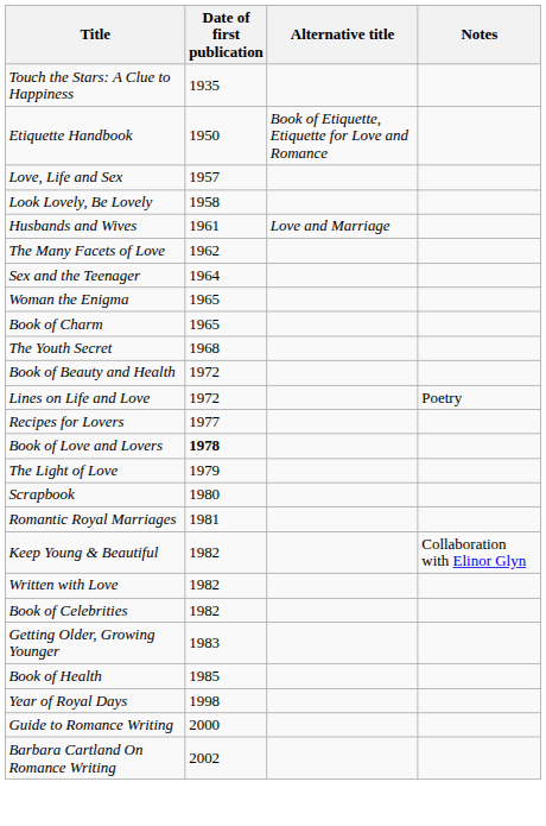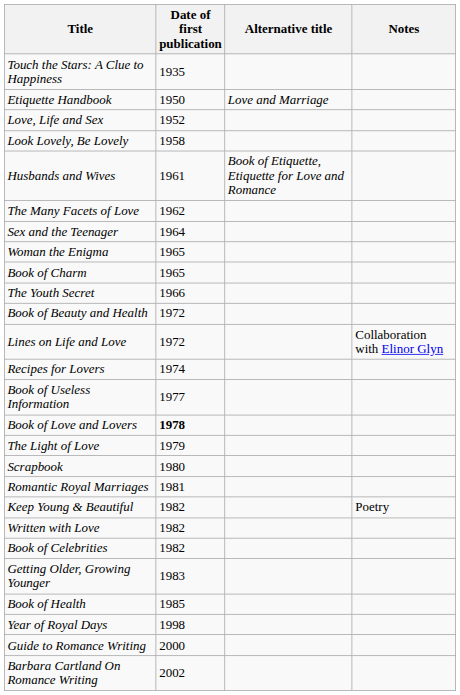Etiquette Handbook | Alternative title: Book of Etiquette, Etiquette for Love and Romance -> Love and Marriage
Love, Life and Sex | Date of first publication: 1957 -> 1952
Husbands and Wives | Alternative title: Love and Marriage -> Book of Etiquette, Etiquette for Love and Romance
The Youth Secret | Date of first publication: 1968 -> 1966
Lines on Life and Love | Notes: Poetry -> Collaboration with Elinor Glyn
Recipes for Lovers | Date of first publication: 1977 -> 1974
+ row: Book of Useless Information | 1977
Keep Young & Beautiful | Notes: Collaboration with Elinor Glyn -> Poetry
